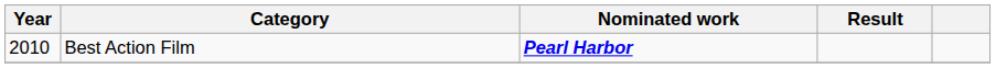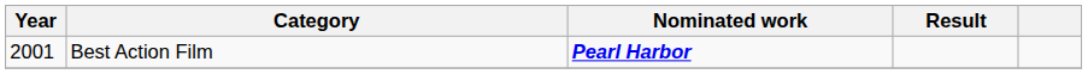Best Action Film | Year: 2010 -> 2001
